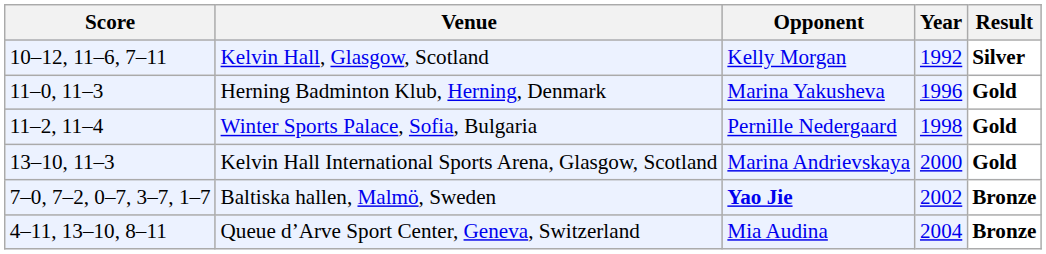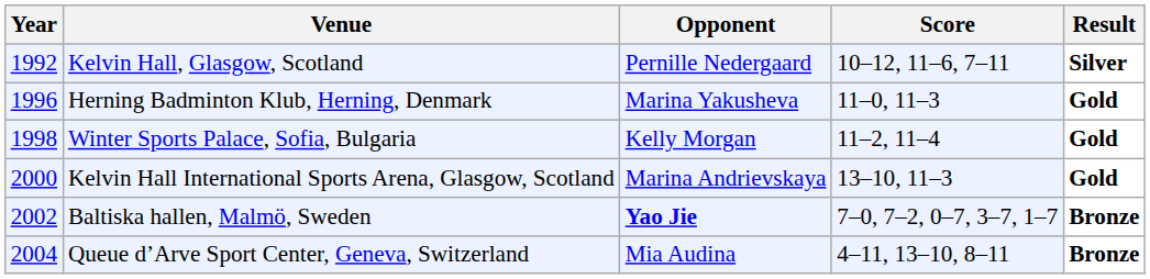columns swapped: Year <-> Score
Kelvin Hall, Glasgow, Scotland | Opponent: Kelly Morgan -> Pernille Nedergaard
Winter Sports Palace, Sofia, Bulgaria | Opponent: Pernille Nedergaard -> Kelly Morgan
